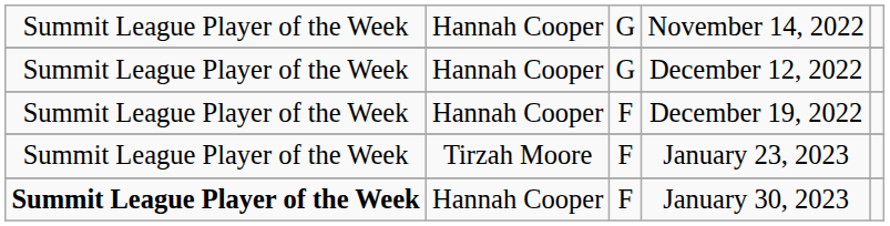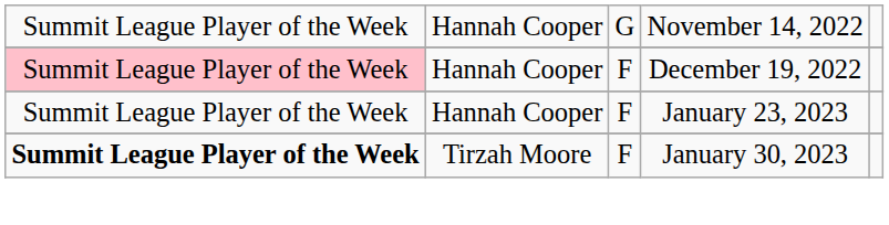- row: Summit League Player of the Week | Hannah Cooper | G | December 12, 2022
December 19, 2022 | column 1: no background -> pink background
January 23, 2023 | column 2: Tirzah Moore -> Hannah Cooper
January 30, 2023 | column 2: Hannah Cooper -> Tirzah Moore
